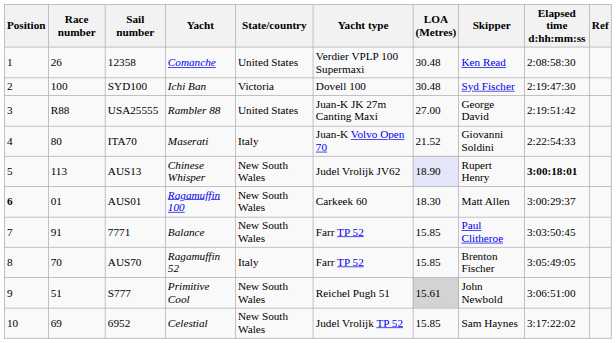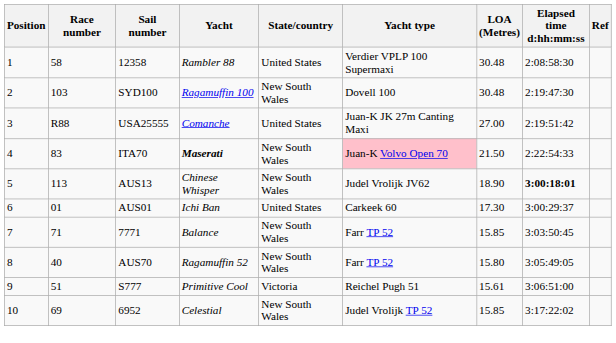- column: Skipper | Ken Read | Syd Fischer | George David | Giovanni Soldini | Rupert Henry | Matt Allen | Paul Clitheroe | Brenton Fischer | John Newbold | Sam Haynes
12358 | Race number: 26 -> 58
12358 | Yacht: Comanche -> Rambler 88
SYD100 | Race number: 100 -> 103
SYD100 | Yacht: Ichi Ban -> Ragamuffin 100
SYD100 | State/country: Victoria -> New South Wales
USA25555 | Yacht: Rambler 88 -> Comanche
ITA70 | Race number: 80 -> 83
ITA70 | Yacht: normal -> bold
ITA70 | State/country: Italy -> New South Wales
ITA70 | Yacht type: no background -> pink background
ITA70 | LOA (Metres): 21.52 -> 21.50
AUS13 | LOA (Metres): lavender background -> no background
AUS01 | Position: bold -> normal
AUS01 | Yacht: Ragamuffin 100 -> Ichi Ban
AUS01 | State/country: New South Wales -> United States
AUS01 | LOA (Metres): 18.30 -> 17.30
7771 | Race number: 91 -> 71
AUS70 | Race number: 70 -> 40
AUS70 | State/country: Italy -> New South Wales
AUS70 | LOA (Metres): 15.85 -> 15.80
S777 | State/country: New South Wales -> Victoria
S777 | LOA (Metres): lightgrey background -> no background
